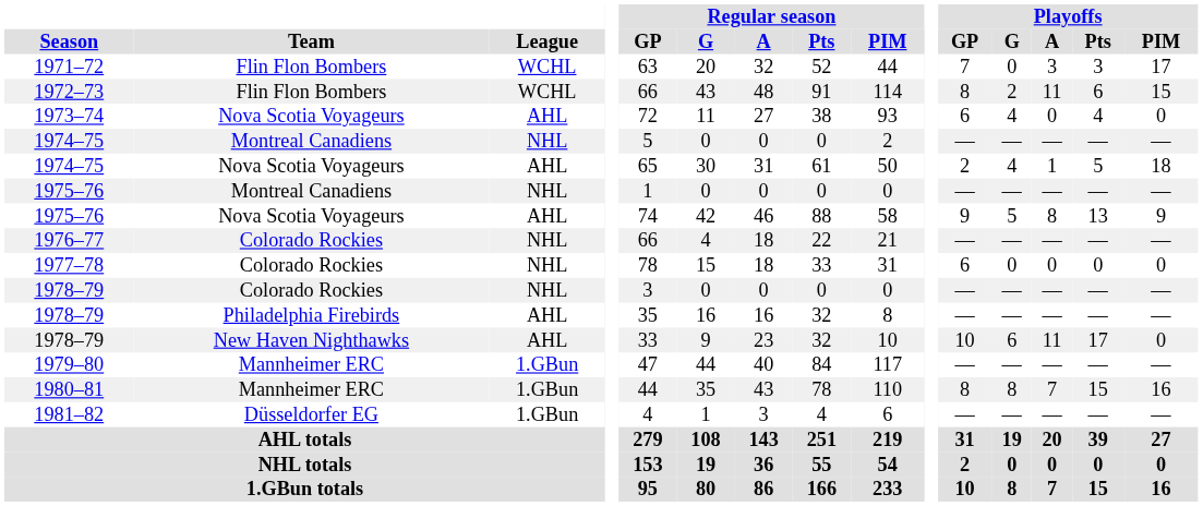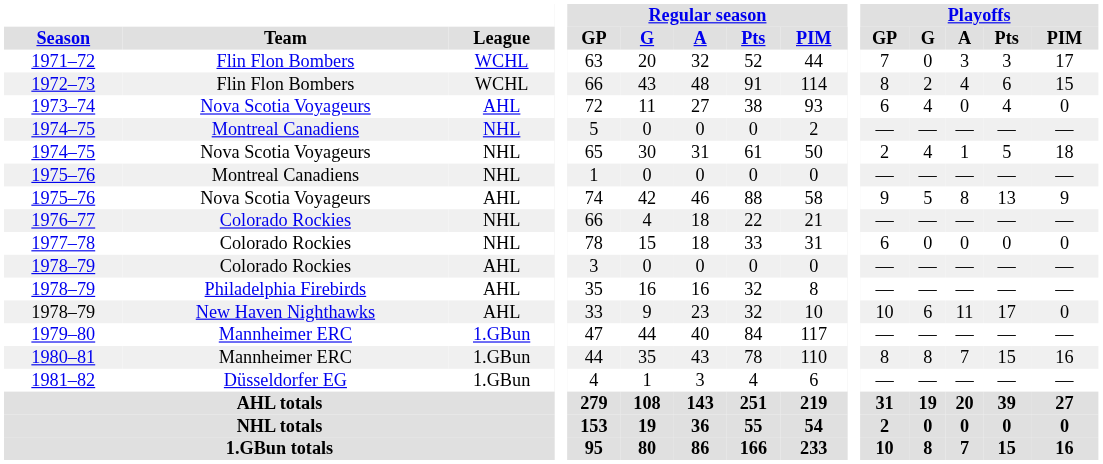1972–73 | Playoffs / A: 11 -> 4
1974–75 / Nova Scotia Voyageurs | League: AHL -> NHL
1978–79 / Colorado Rockies | League: NHL -> AHL
